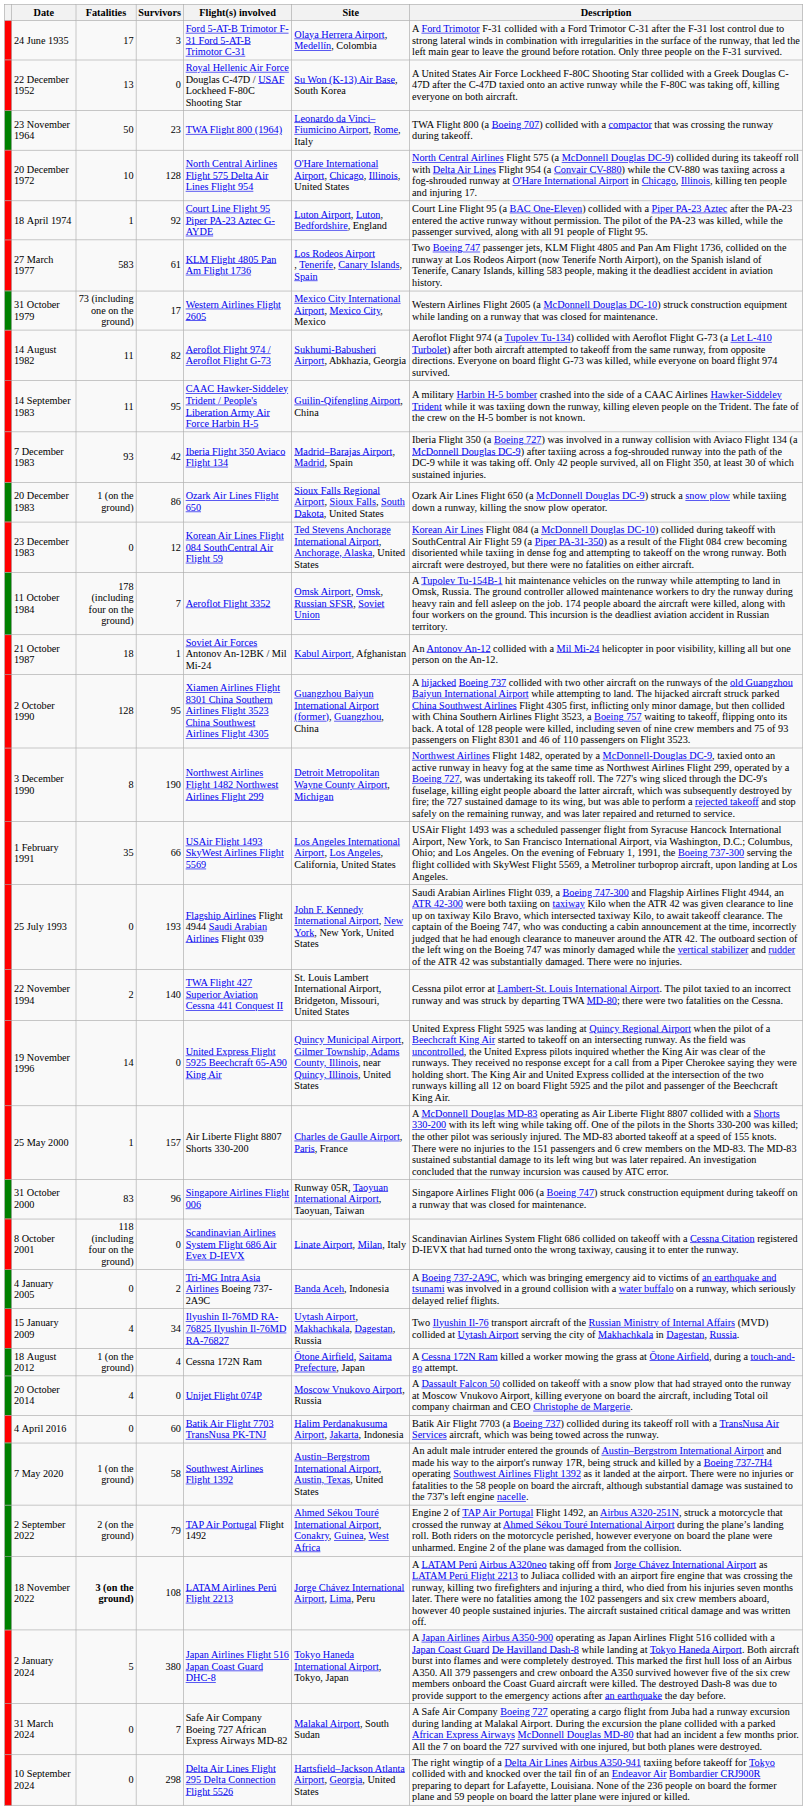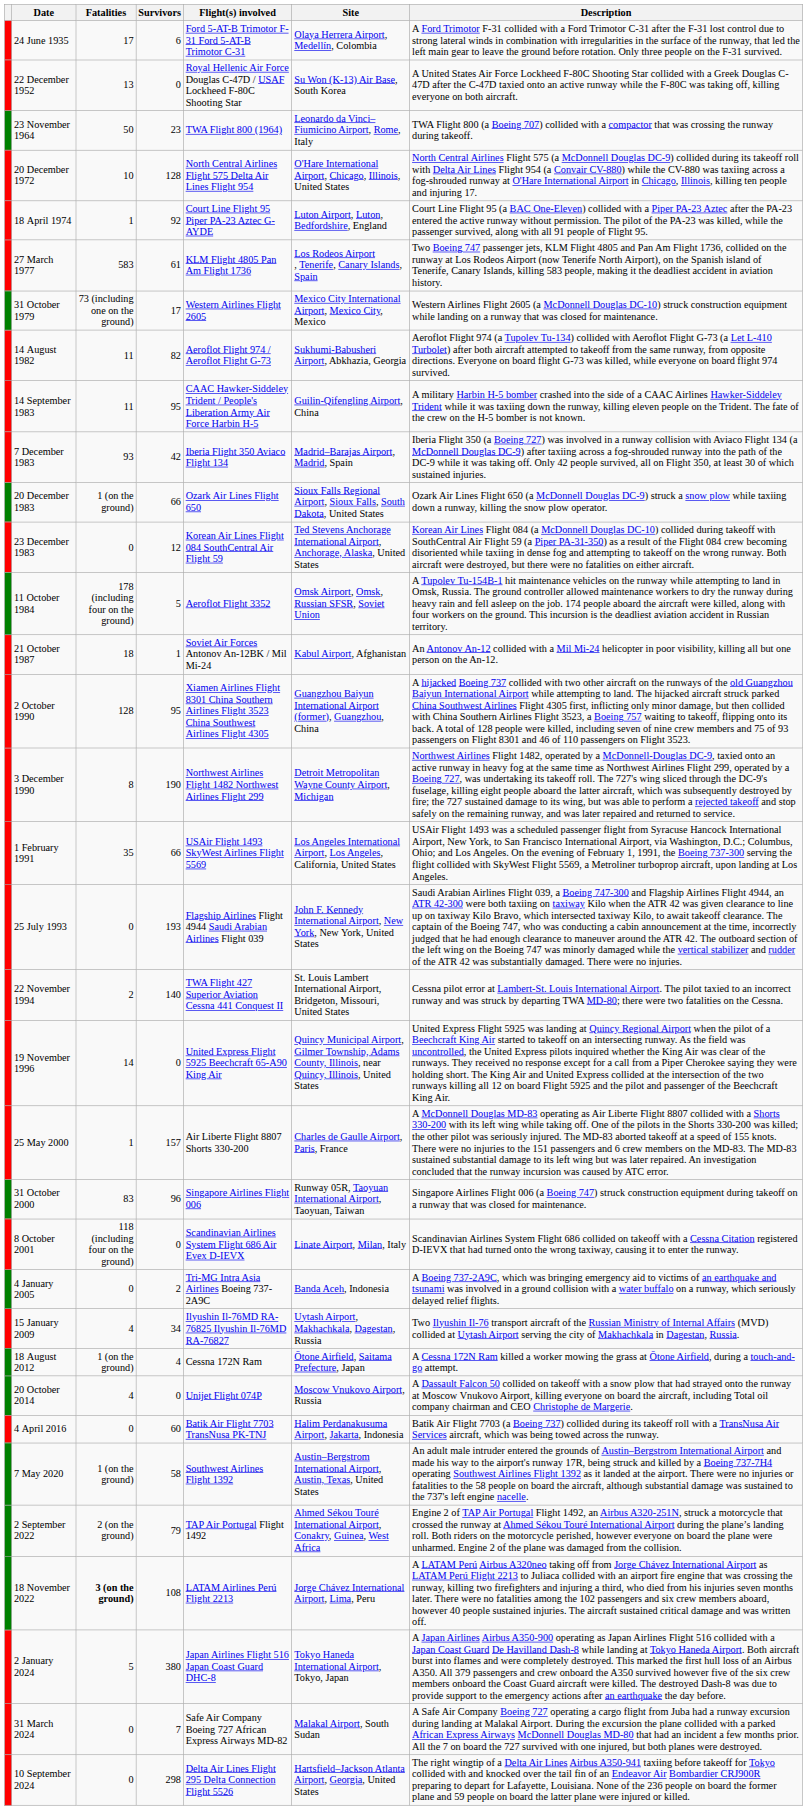24 June 1935 | Survivors: 3 -> 6
20 December 1983 | Survivors: 86 -> 66
11 October 1984 | Survivors: 7 -> 5
